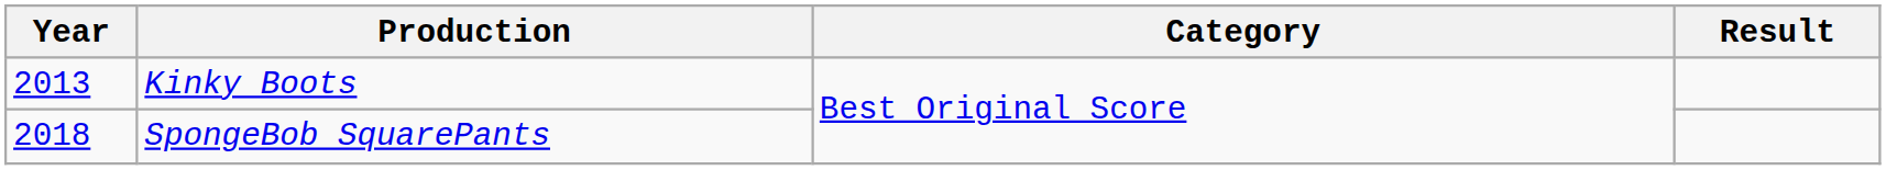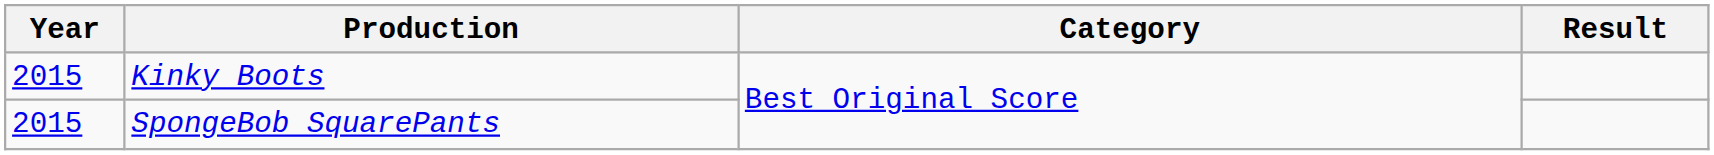Kinky Boots | Year: 2013 -> 2015
SpongeBob SquarePants | Year: 2018 -> 2015
